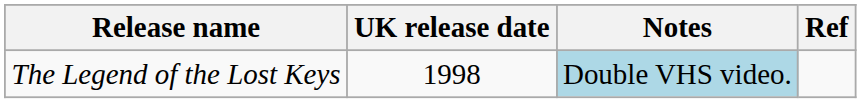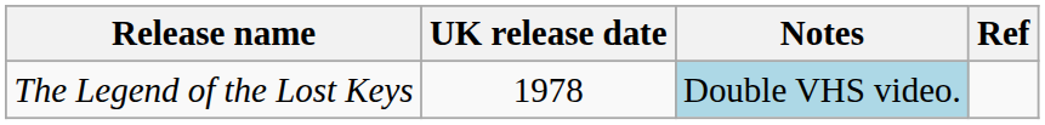The Legend of the Lost Keys | UK release date: 1998 -> 1978
